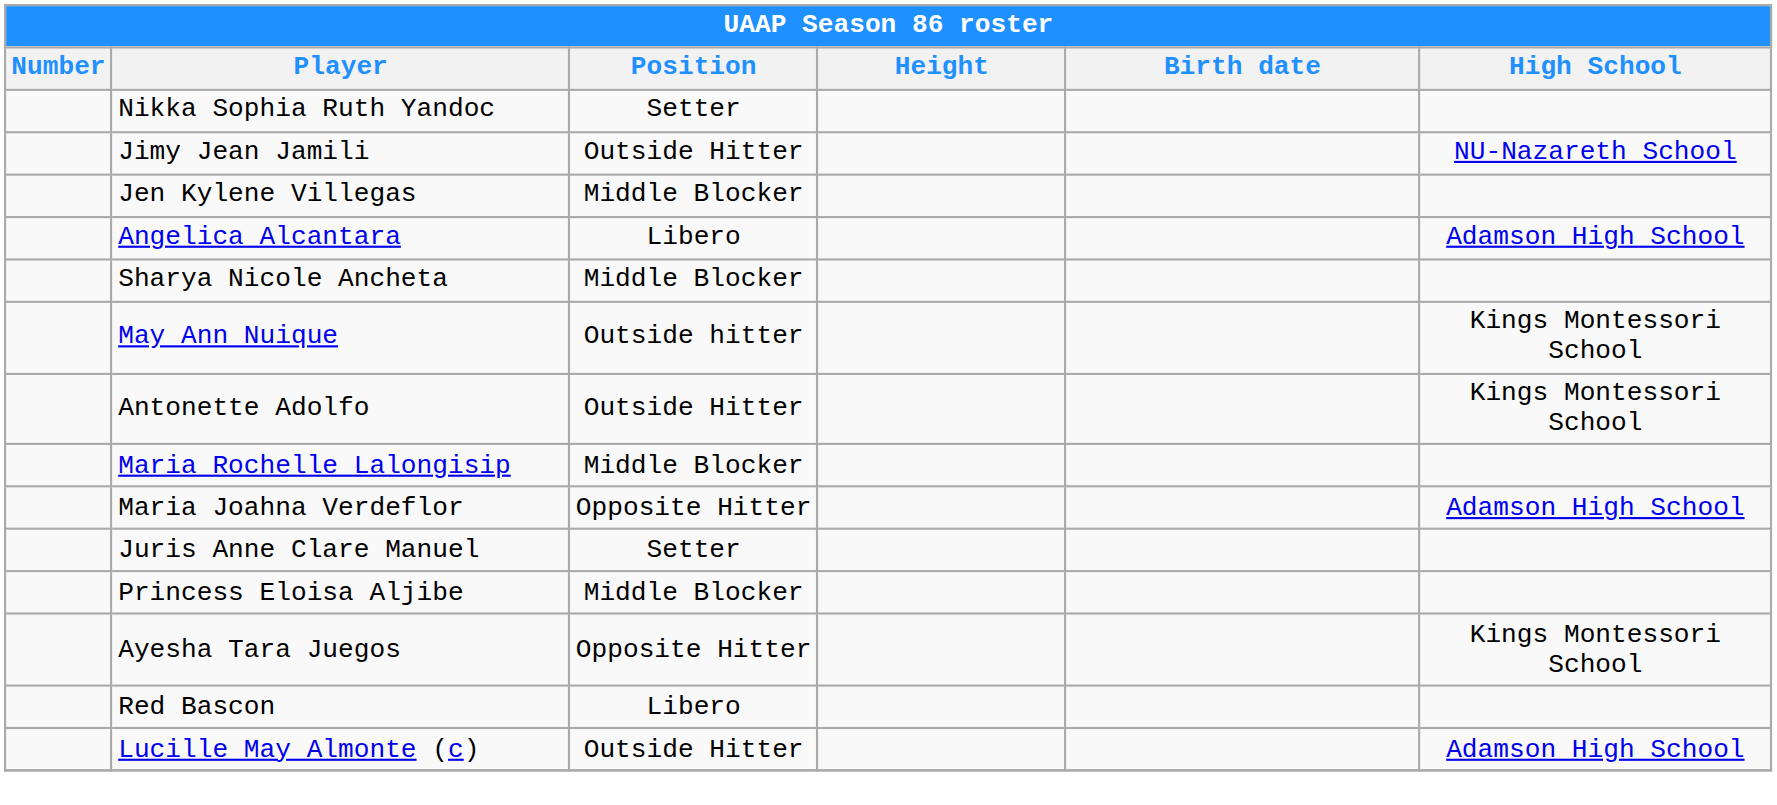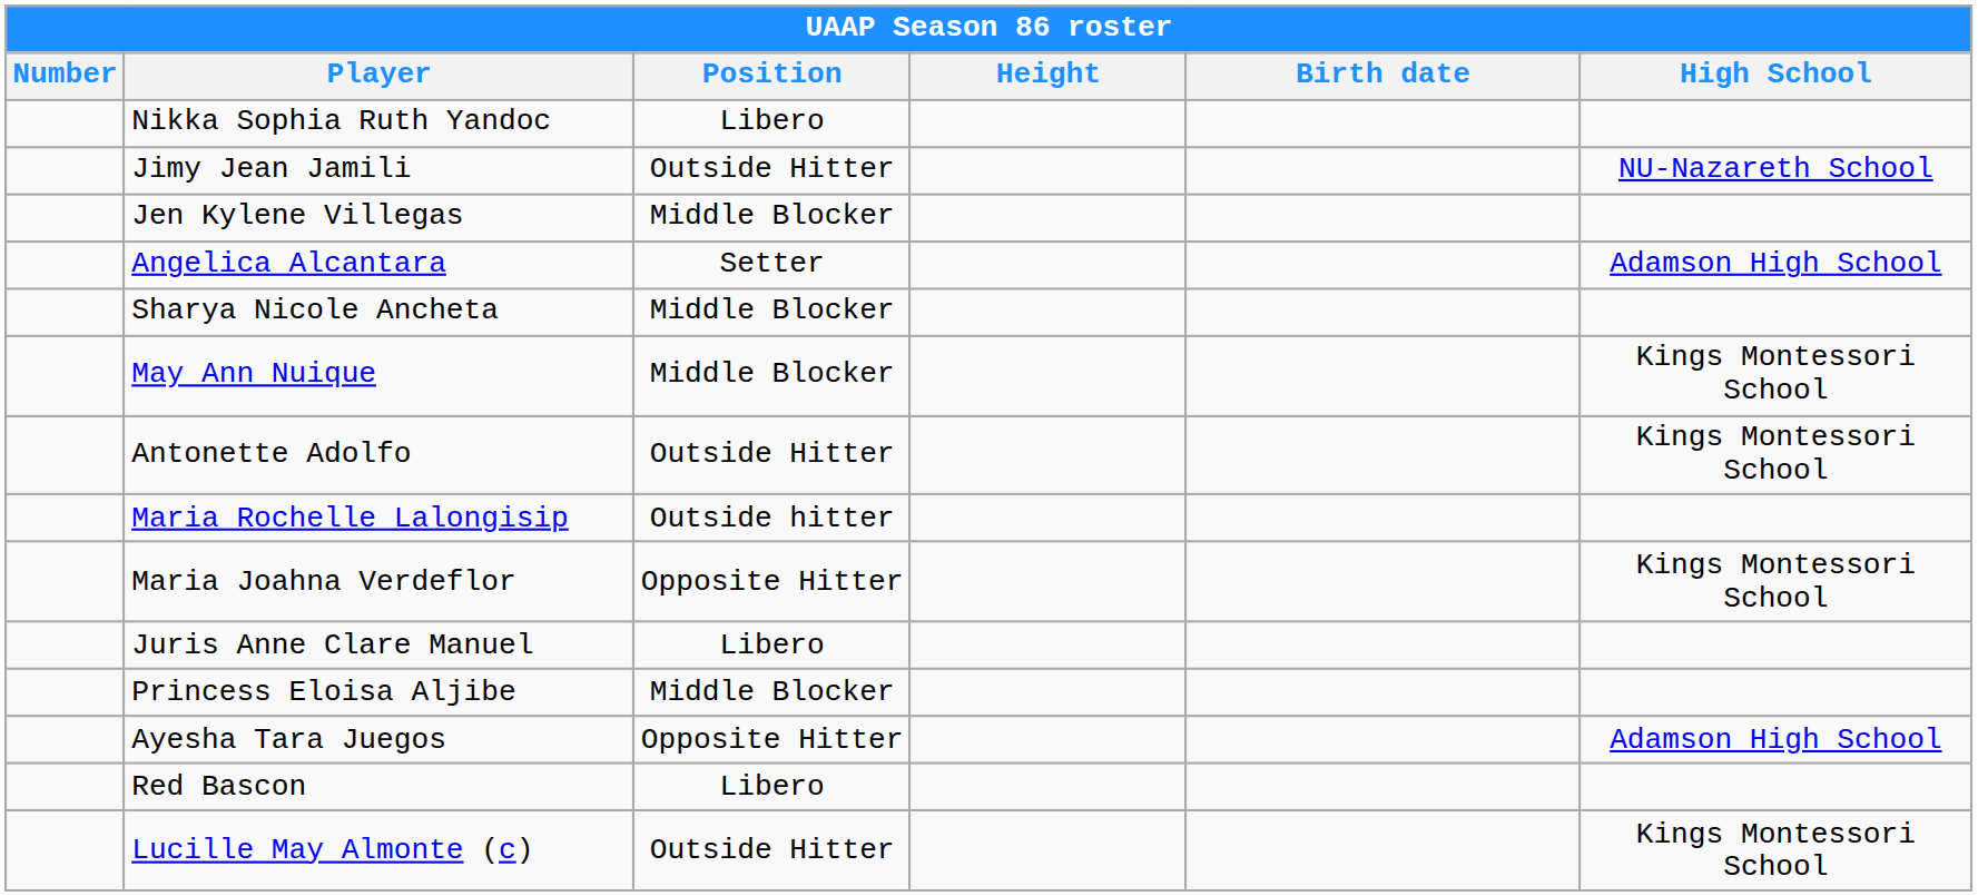Nikka Sophia Ruth Yandoc | Position: Setter -> Libero
Angelica Alcantara | Position: Libero -> Setter
May Ann Nuique | Position: Outside hitter -> Middle Blocker
Maria Rochelle Lalongisip | Position: Middle Blocker -> Outside hitter
Maria Joahna Verdeflor | High School: Adamson High School -> Kings Montessori School
Juris Anne Clare Manuel | Position: Setter -> Libero
Ayesha Tara Juegos | High School: Kings Montessori School -> Adamson High School
Lucille May Almonte (c) | High School: Adamson High School -> Kings Montessori School
